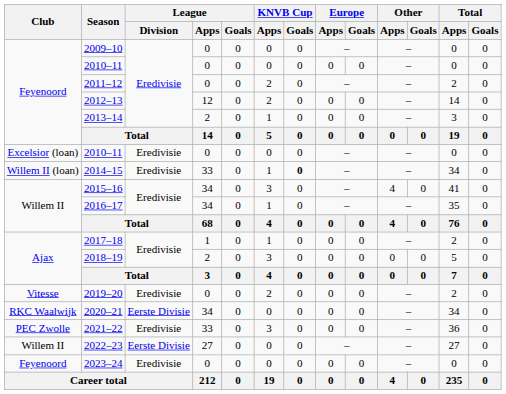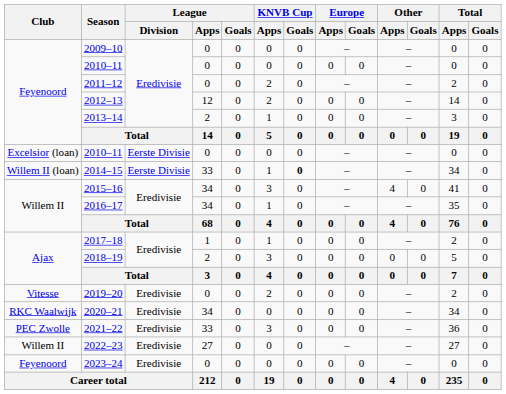Excelsior (loan) / 2010–11 | League / Division: Eredivisie -> Eerste Divisie
2014–15 | League / Division: Eredivisie -> Eerste Divisie
2020–21 | League / Division: Eerste Divisie -> Eredivisie
2022–23 | League / Division: Eerste Divisie -> Eredivisie
